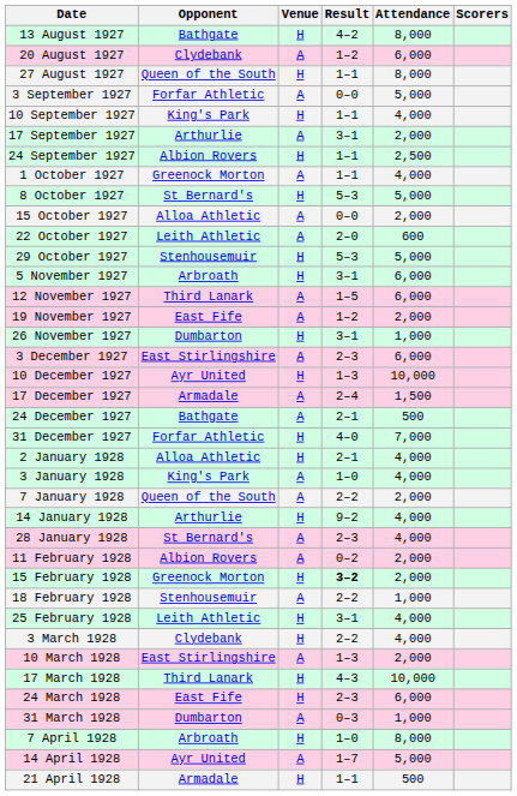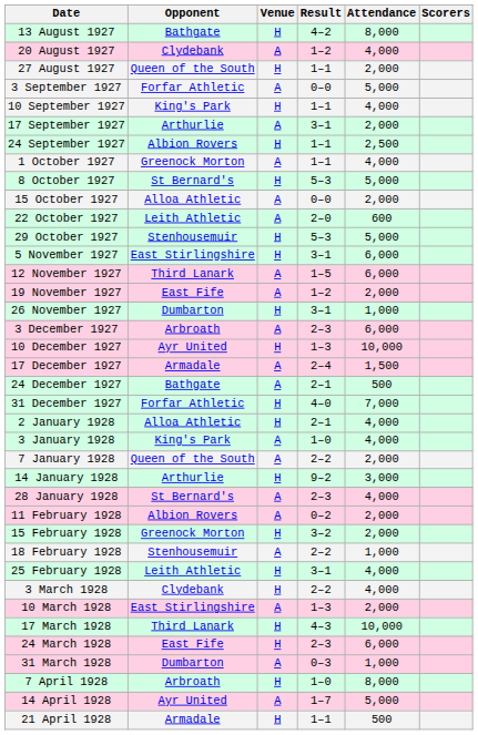20 August 1927 | Attendance: 6,000 -> 4,000
27 August 1927 | Attendance: 8,000 -> 2,000
5 November 1927 | Opponent: Arbroath -> East Stirlingshire
3 December 1927 | Opponent: East Stirlingshire -> Arbroath
14 January 1928 | Attendance: 4,000 -> 3,000
15 February 1928 | Result: bold -> normal
